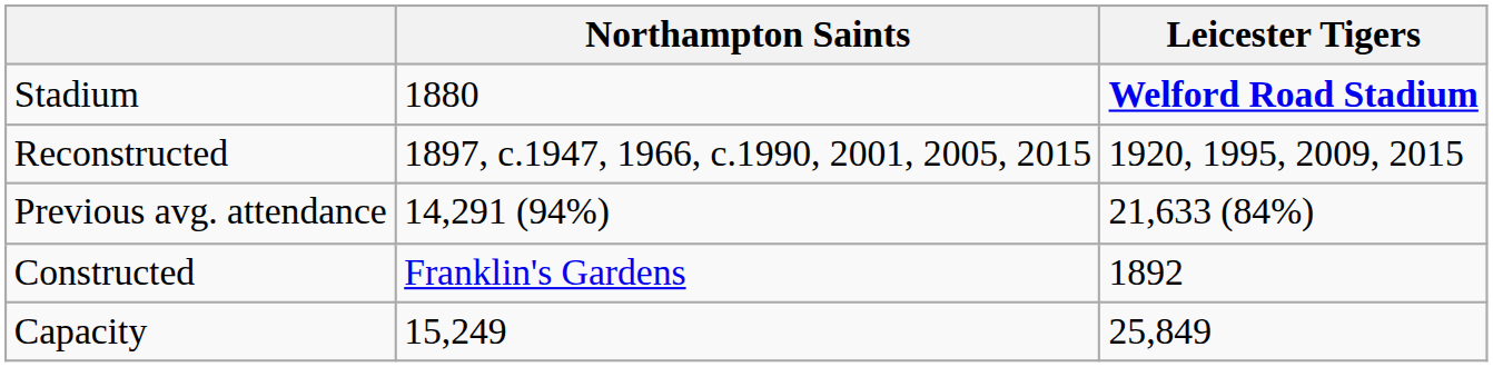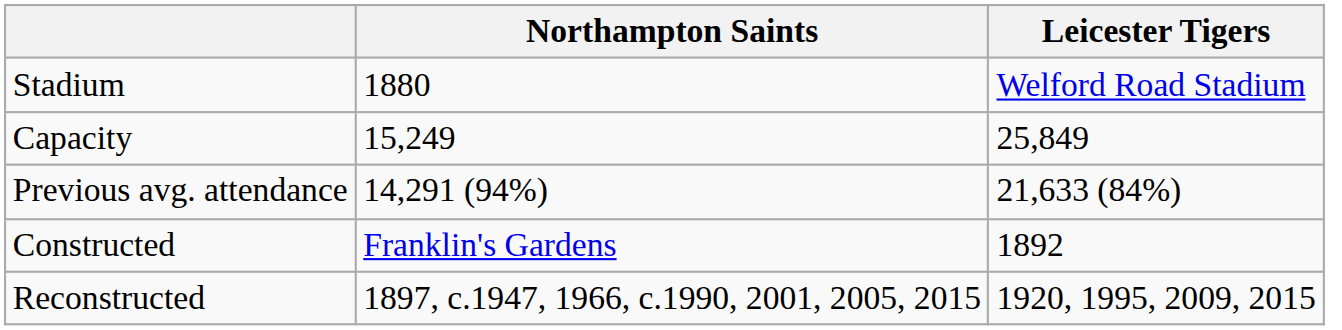Stadium | Leicester Tigers: bold -> normal
rows swapped: Capacity <-> Reconstructed
